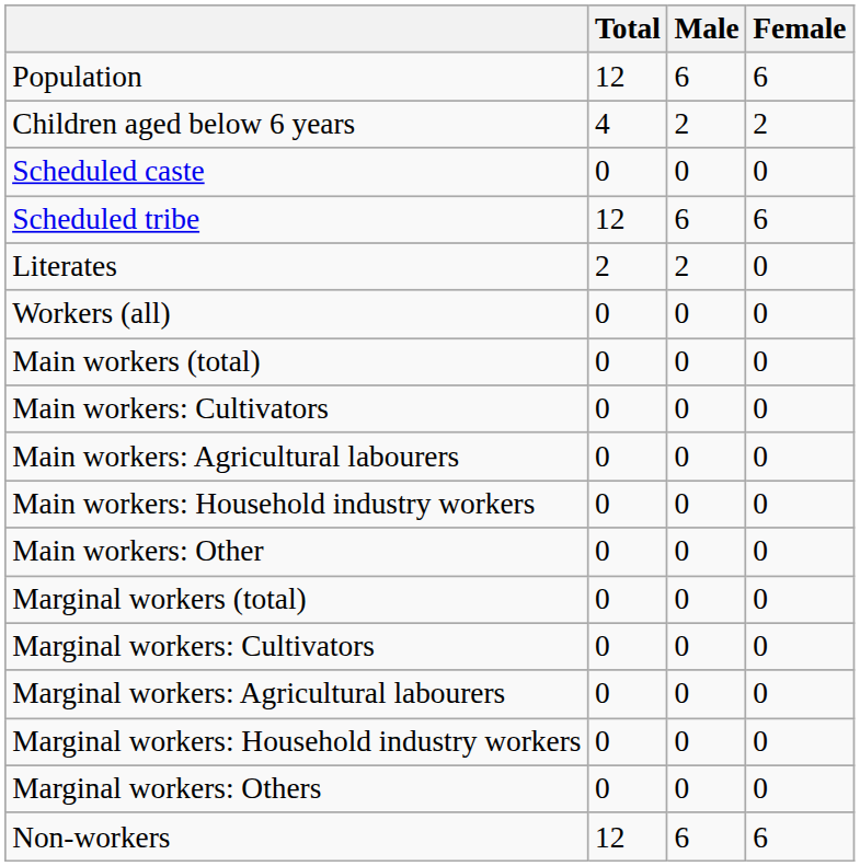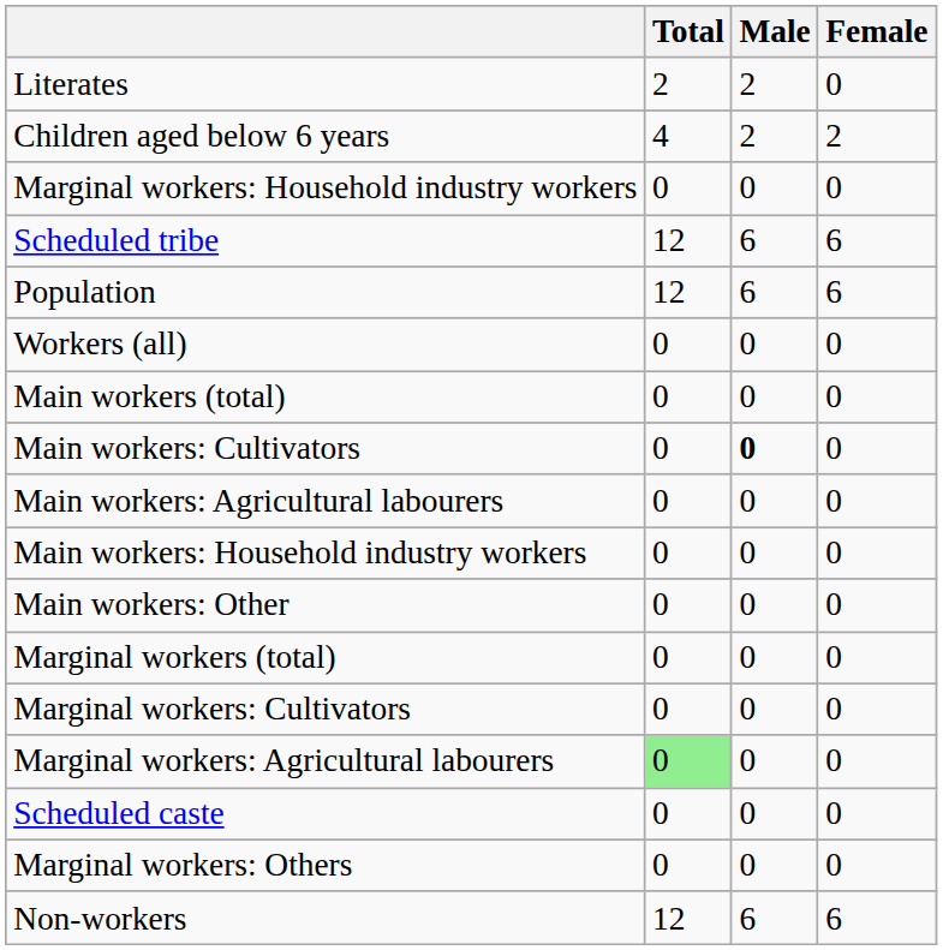rows swapped: Population <-> Literates
rows swapped: Scheduled caste <-> Marginal workers: Household industry workers
Main workers: Cultivators | Male: normal -> bold
Marginal workers: Agricultural labourers | Total: no background -> lightgreen background
